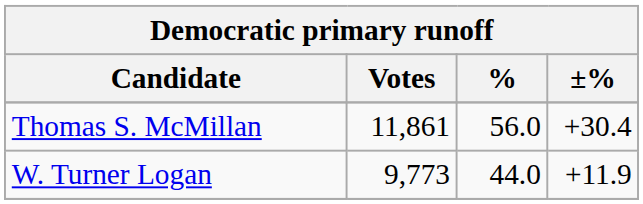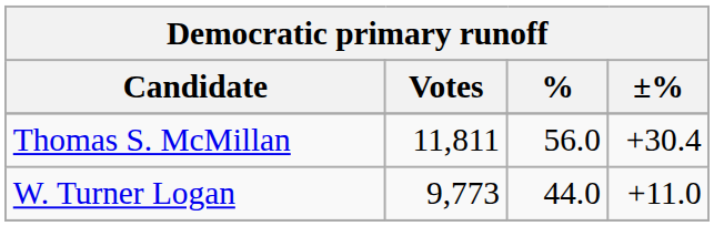Thomas S. McMillan | Votes: 11,861 -> 11,811
W. Turner Logan | ±%: +11.9 -> +11.0
